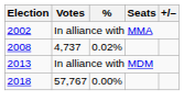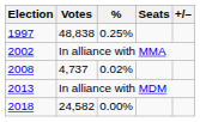+ row: 1997 | 48,838 | 0.25%
2018 | Votes: 57,767 -> 24,582
